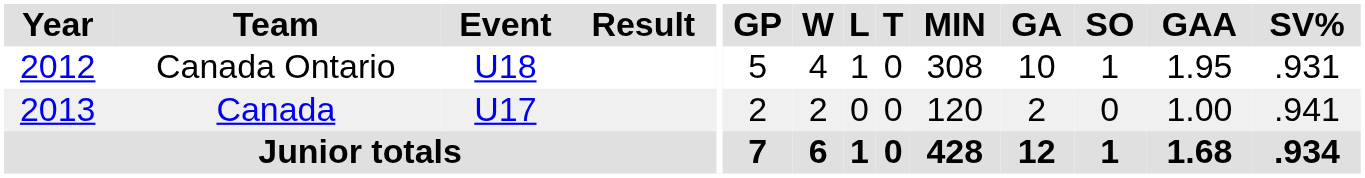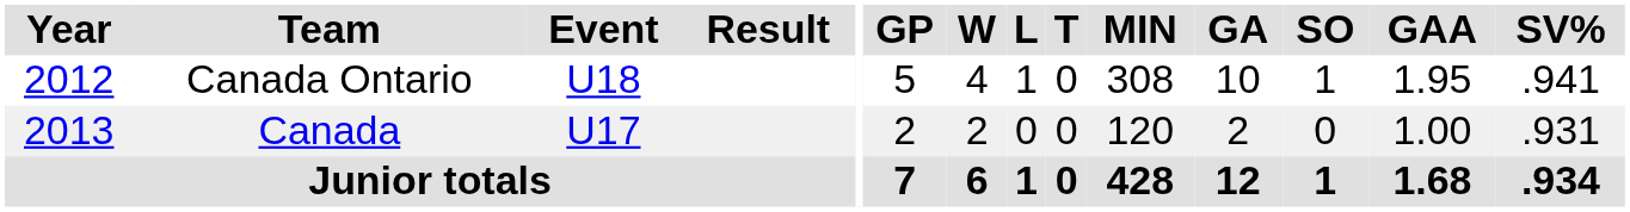Canada Ontario | SV%: .931 -> .941
Canada | SV%: .941 -> .931
